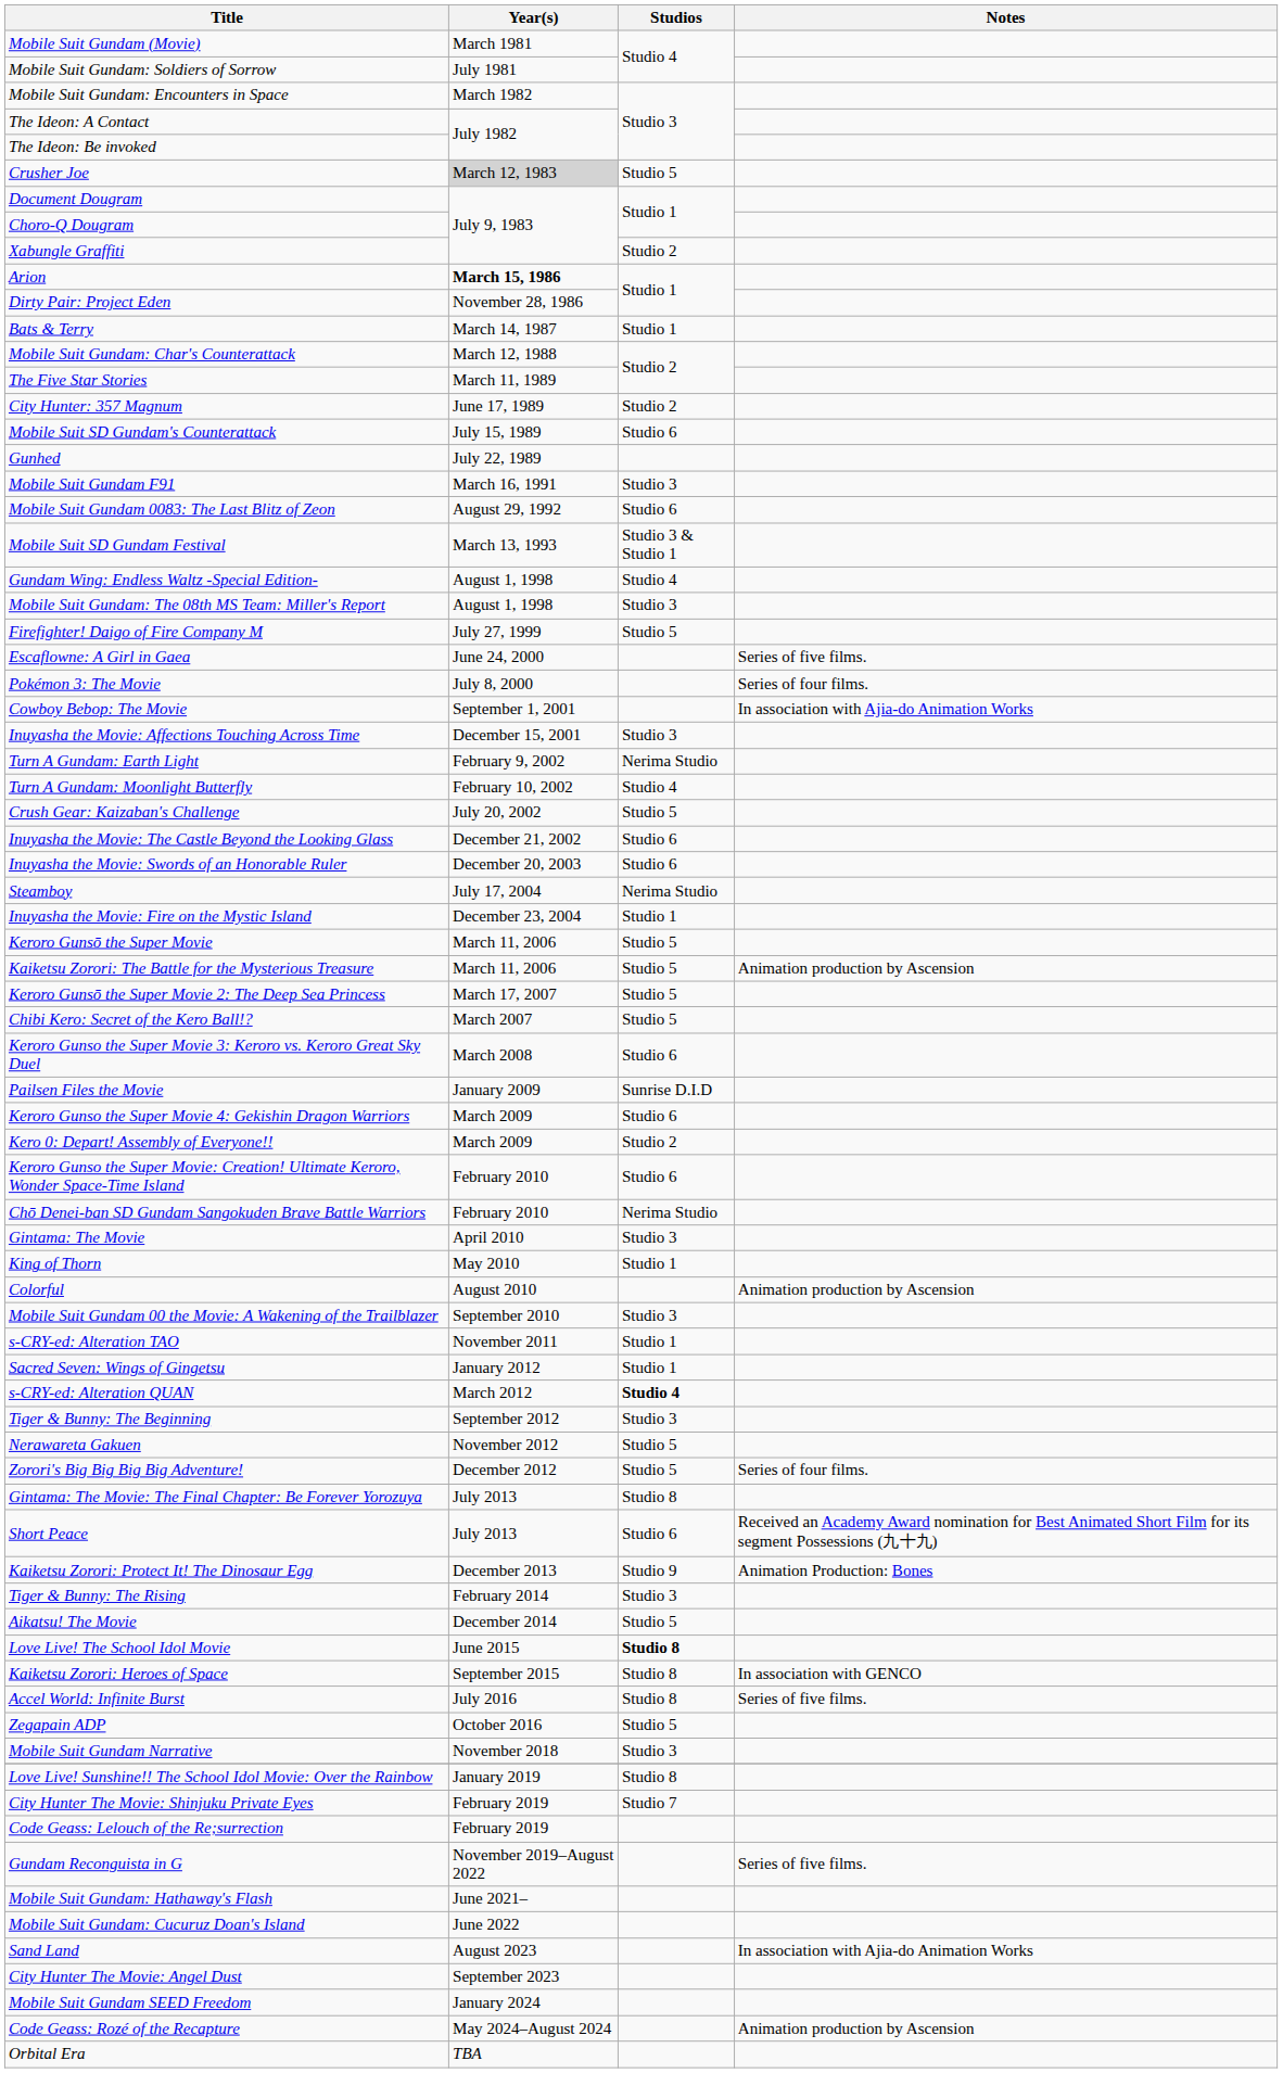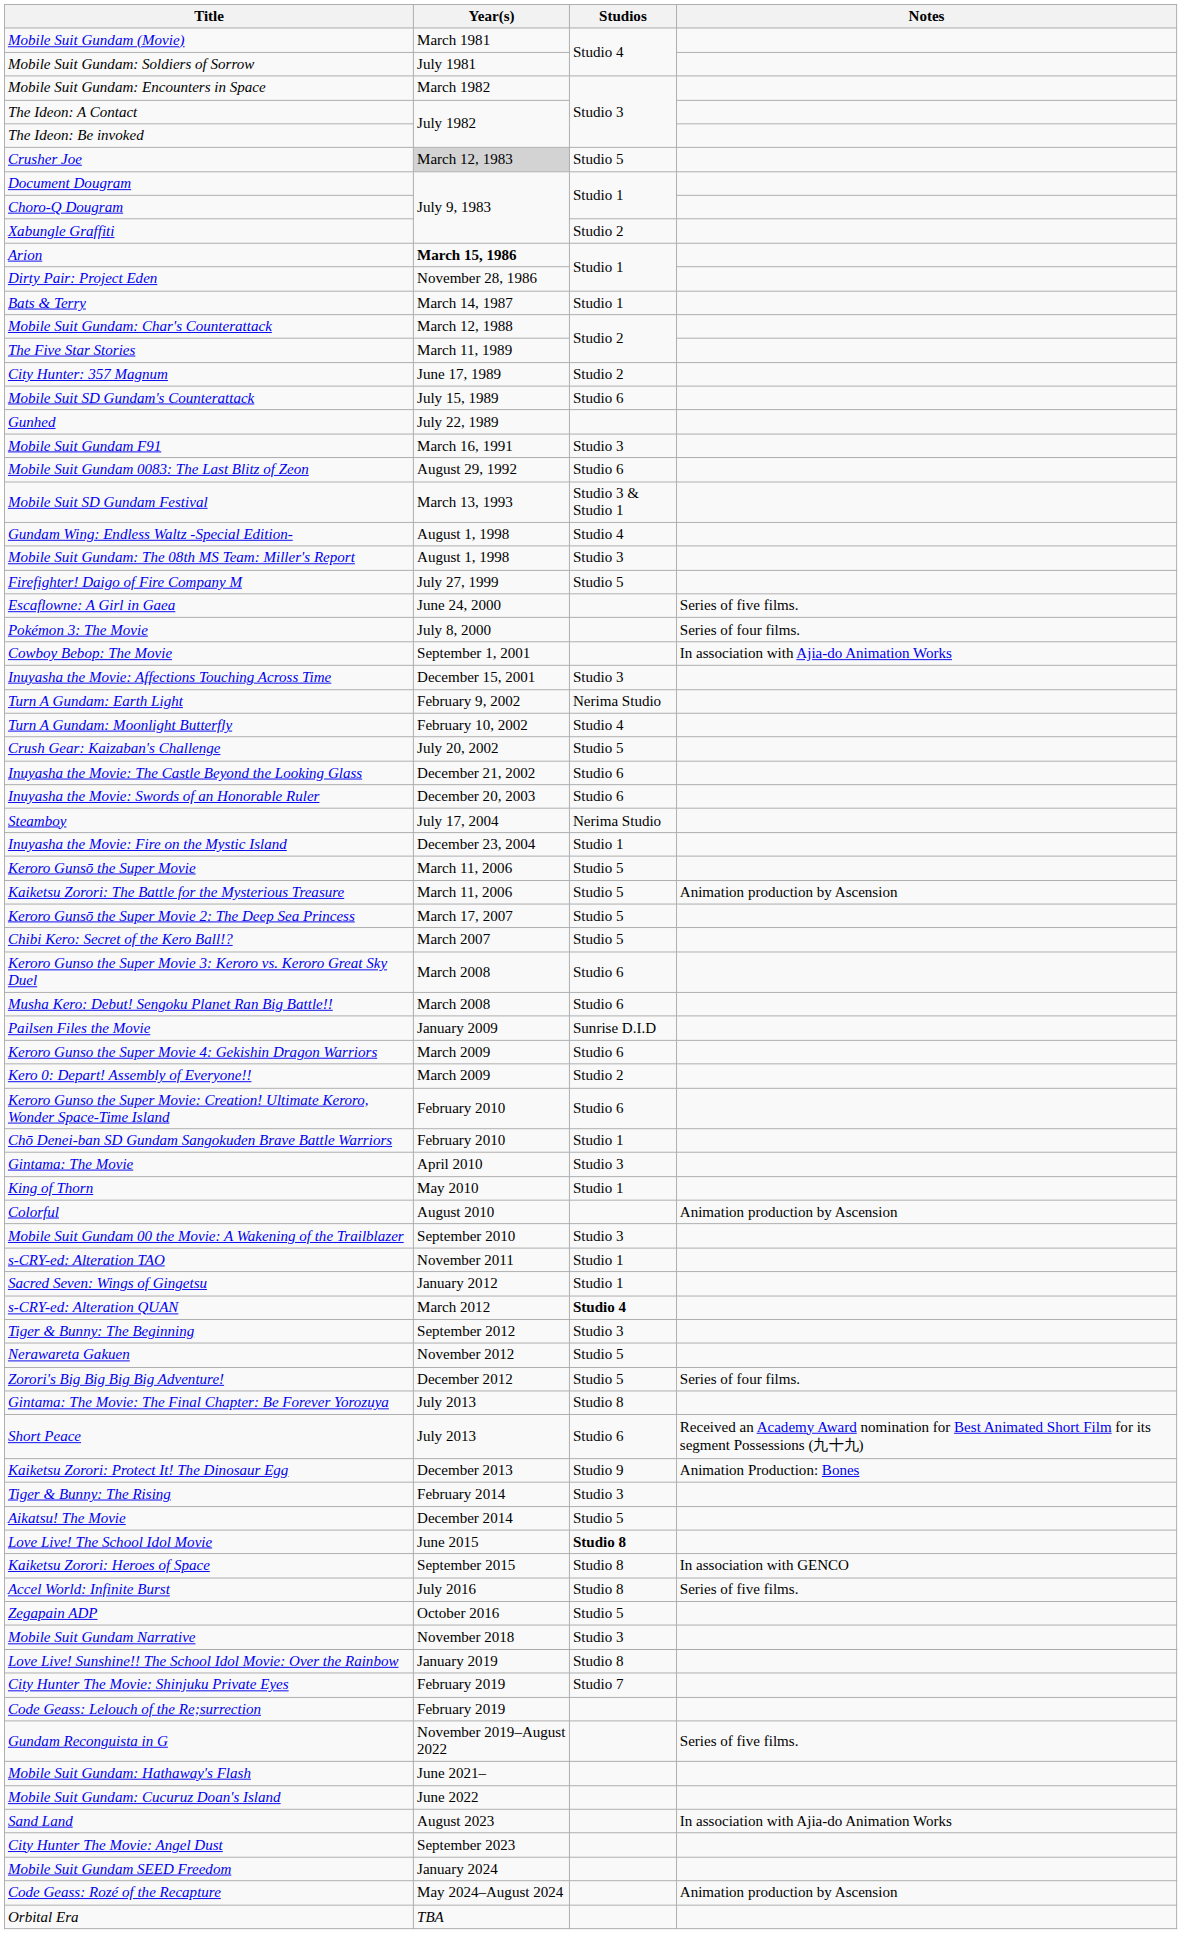+ row: Musha Kero: Debut! Sengoku Planet Ran Big Battle!! | March 2008 | Studio 6
Chō Denei-ban SD Gundam Sangokuden Brave Battle Warriors | Studios: Nerima Studio -> Studio 1
